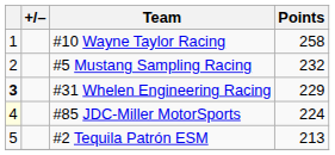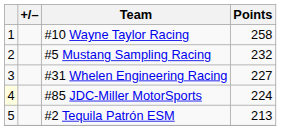#31 Whelen Engineering Racing | column 1: bold -> normal
#31 Whelen Engineering Racing | Points: 229 -> 227
